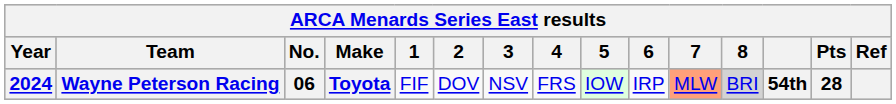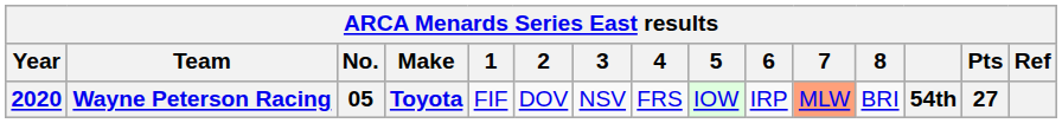Wayne Peterson Racing | Year: 2024 -> 2020
Wayne Peterson Racing | No.: 06 -> 05
Wayne Peterson Racing | 8: lightgrey background -> no background
Wayne Peterson Racing | Pts: 28 -> 27
